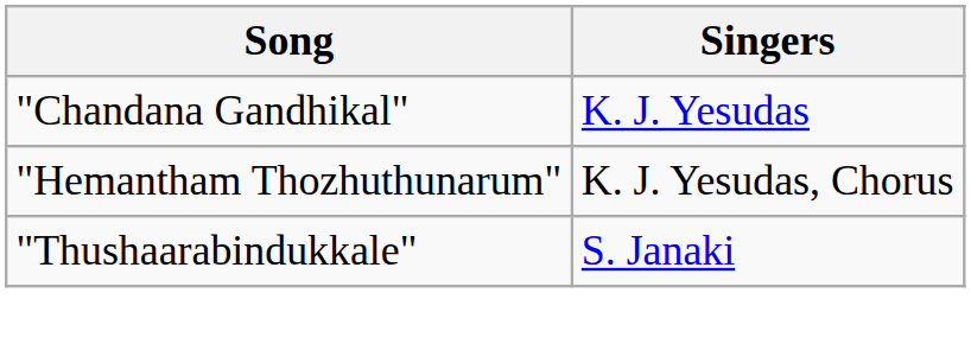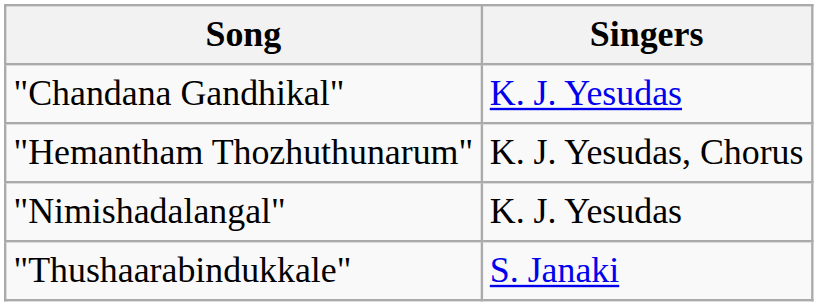+ row: "Nimishadalangal" | K. J. Yesudas
